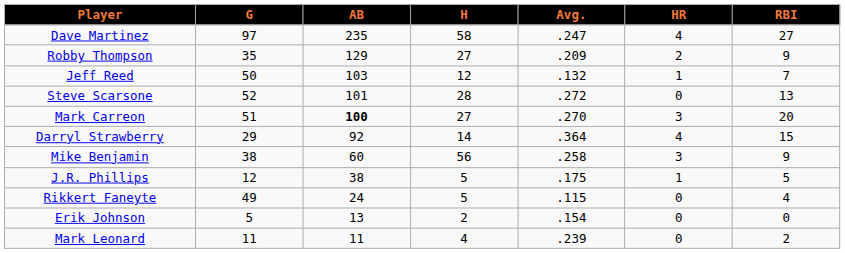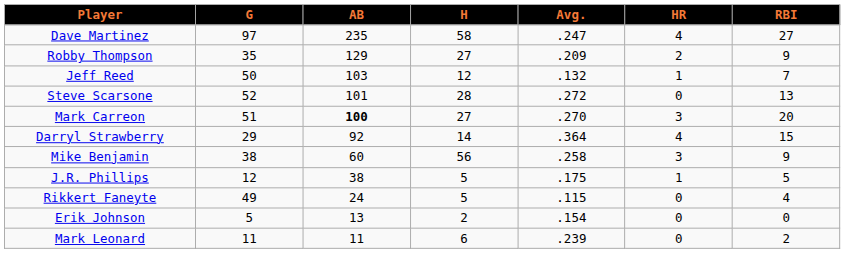Mark Leonard | H: 4 -> 6
